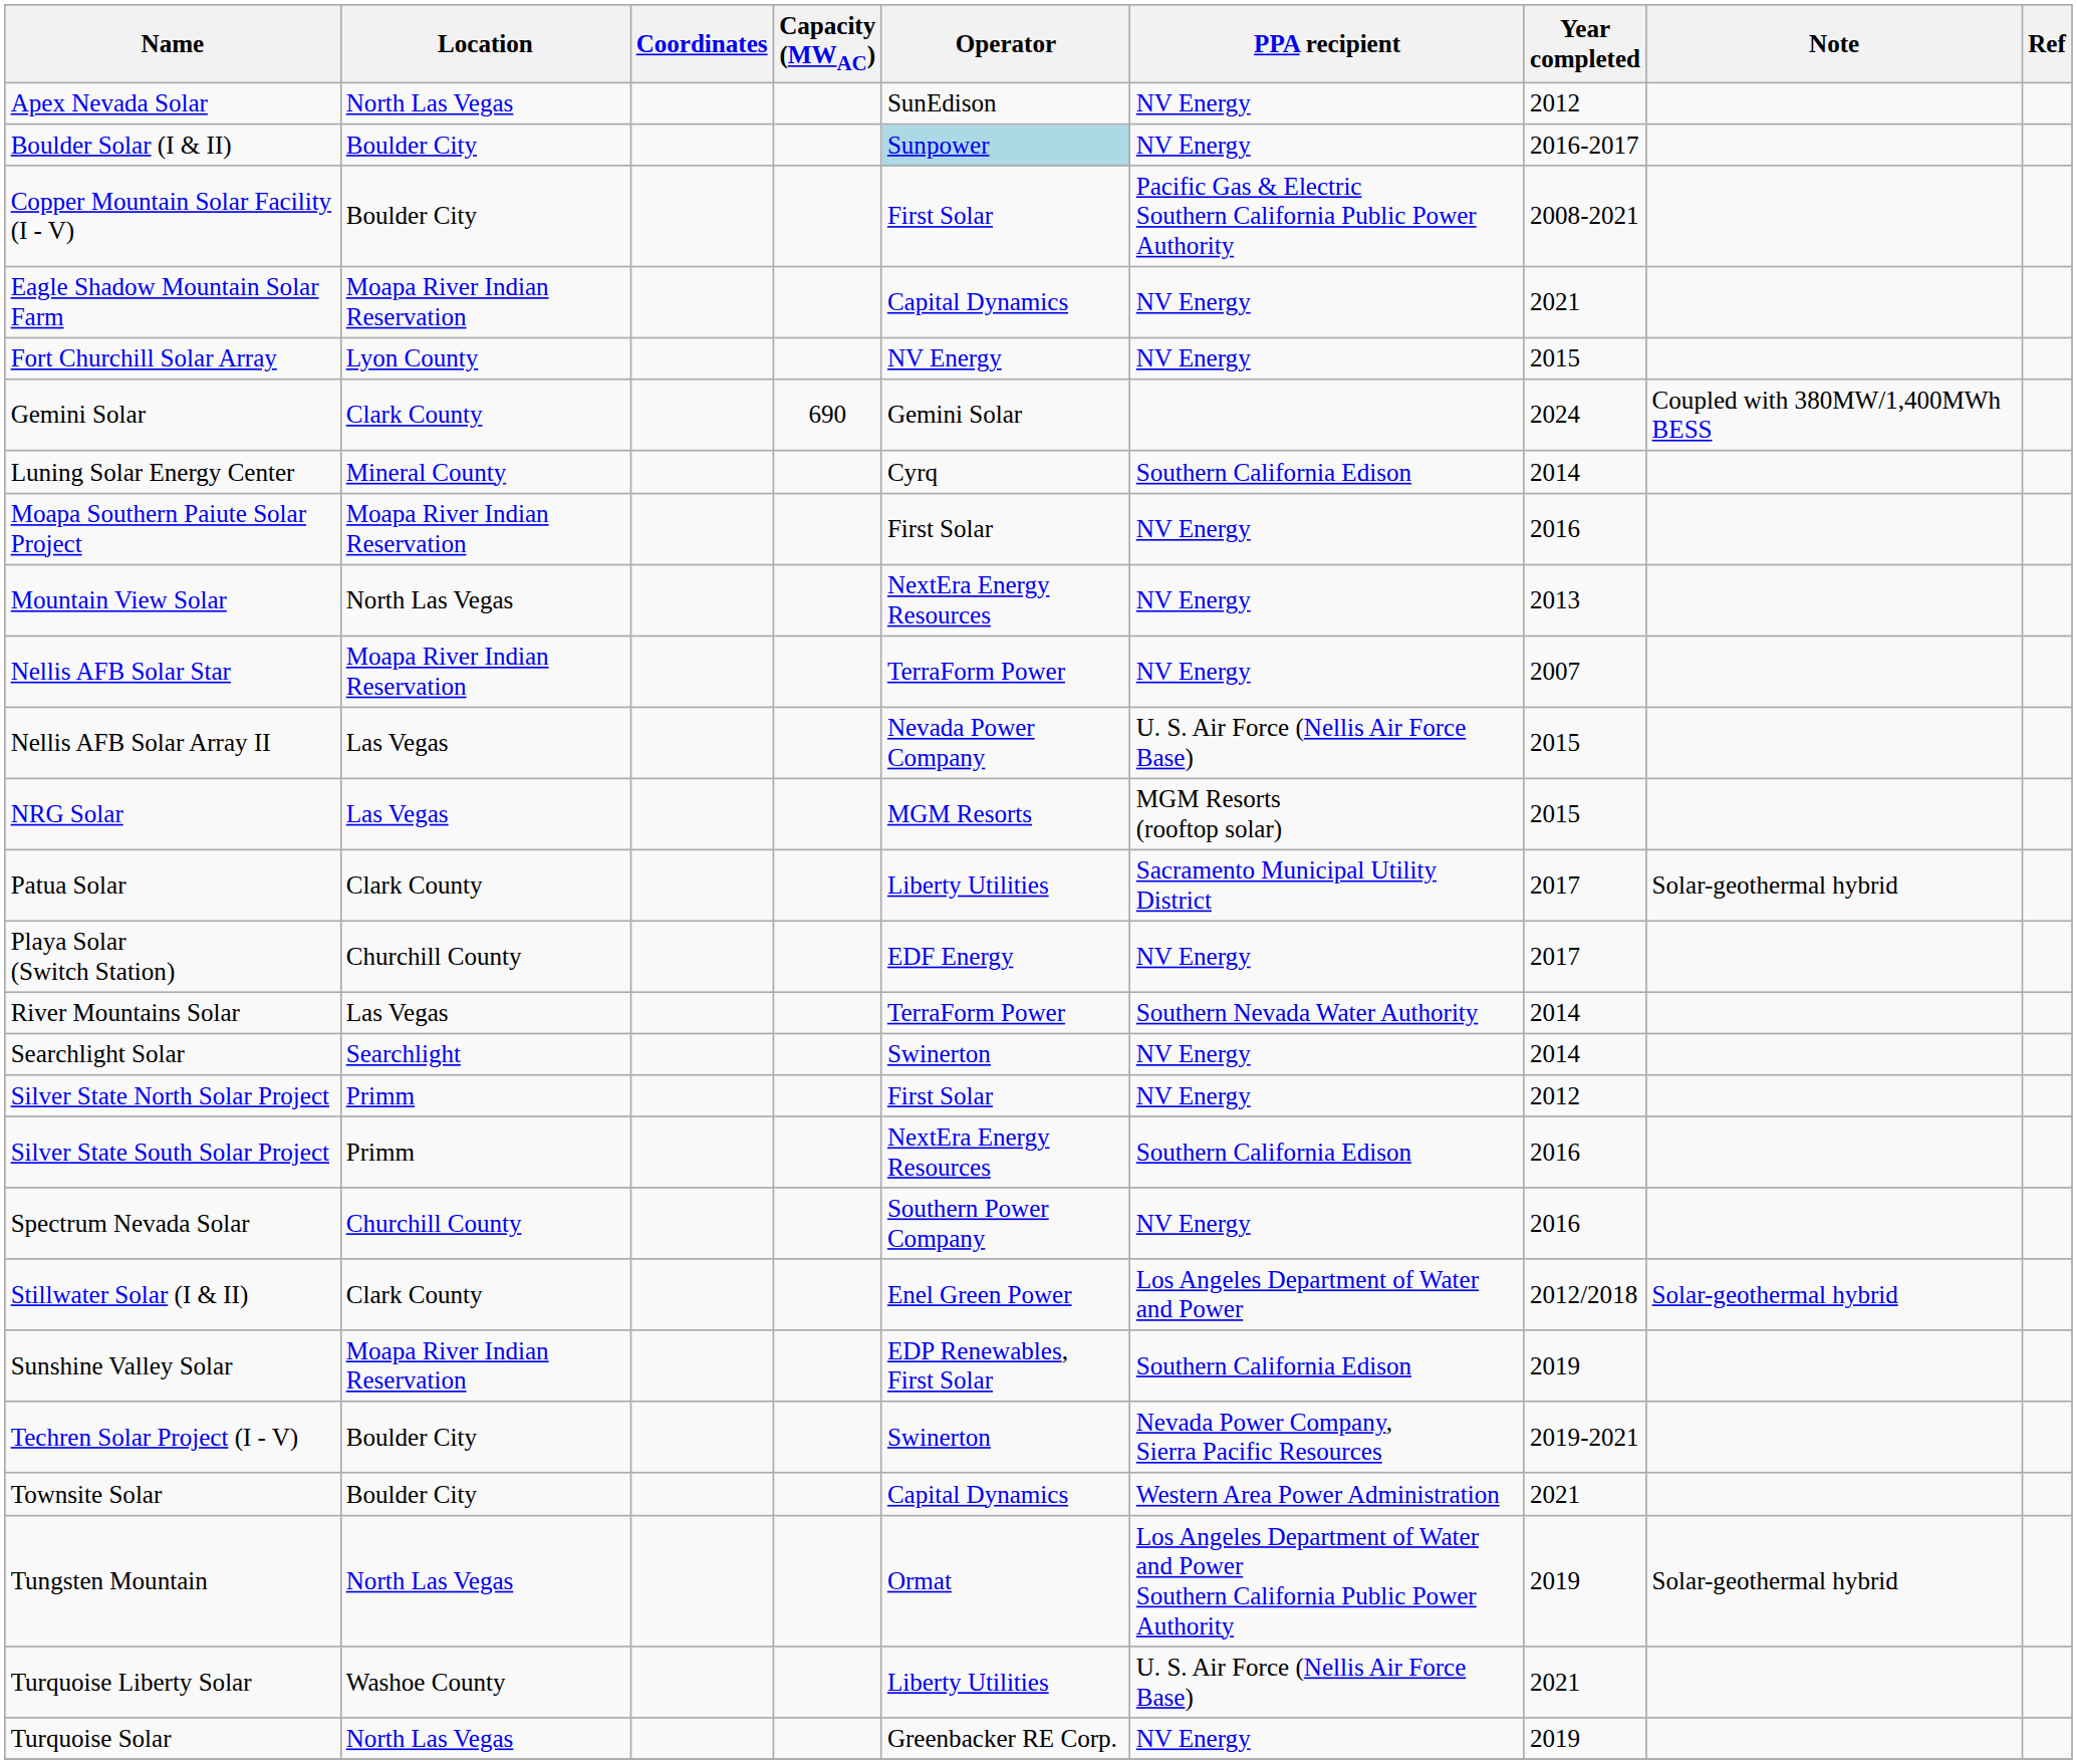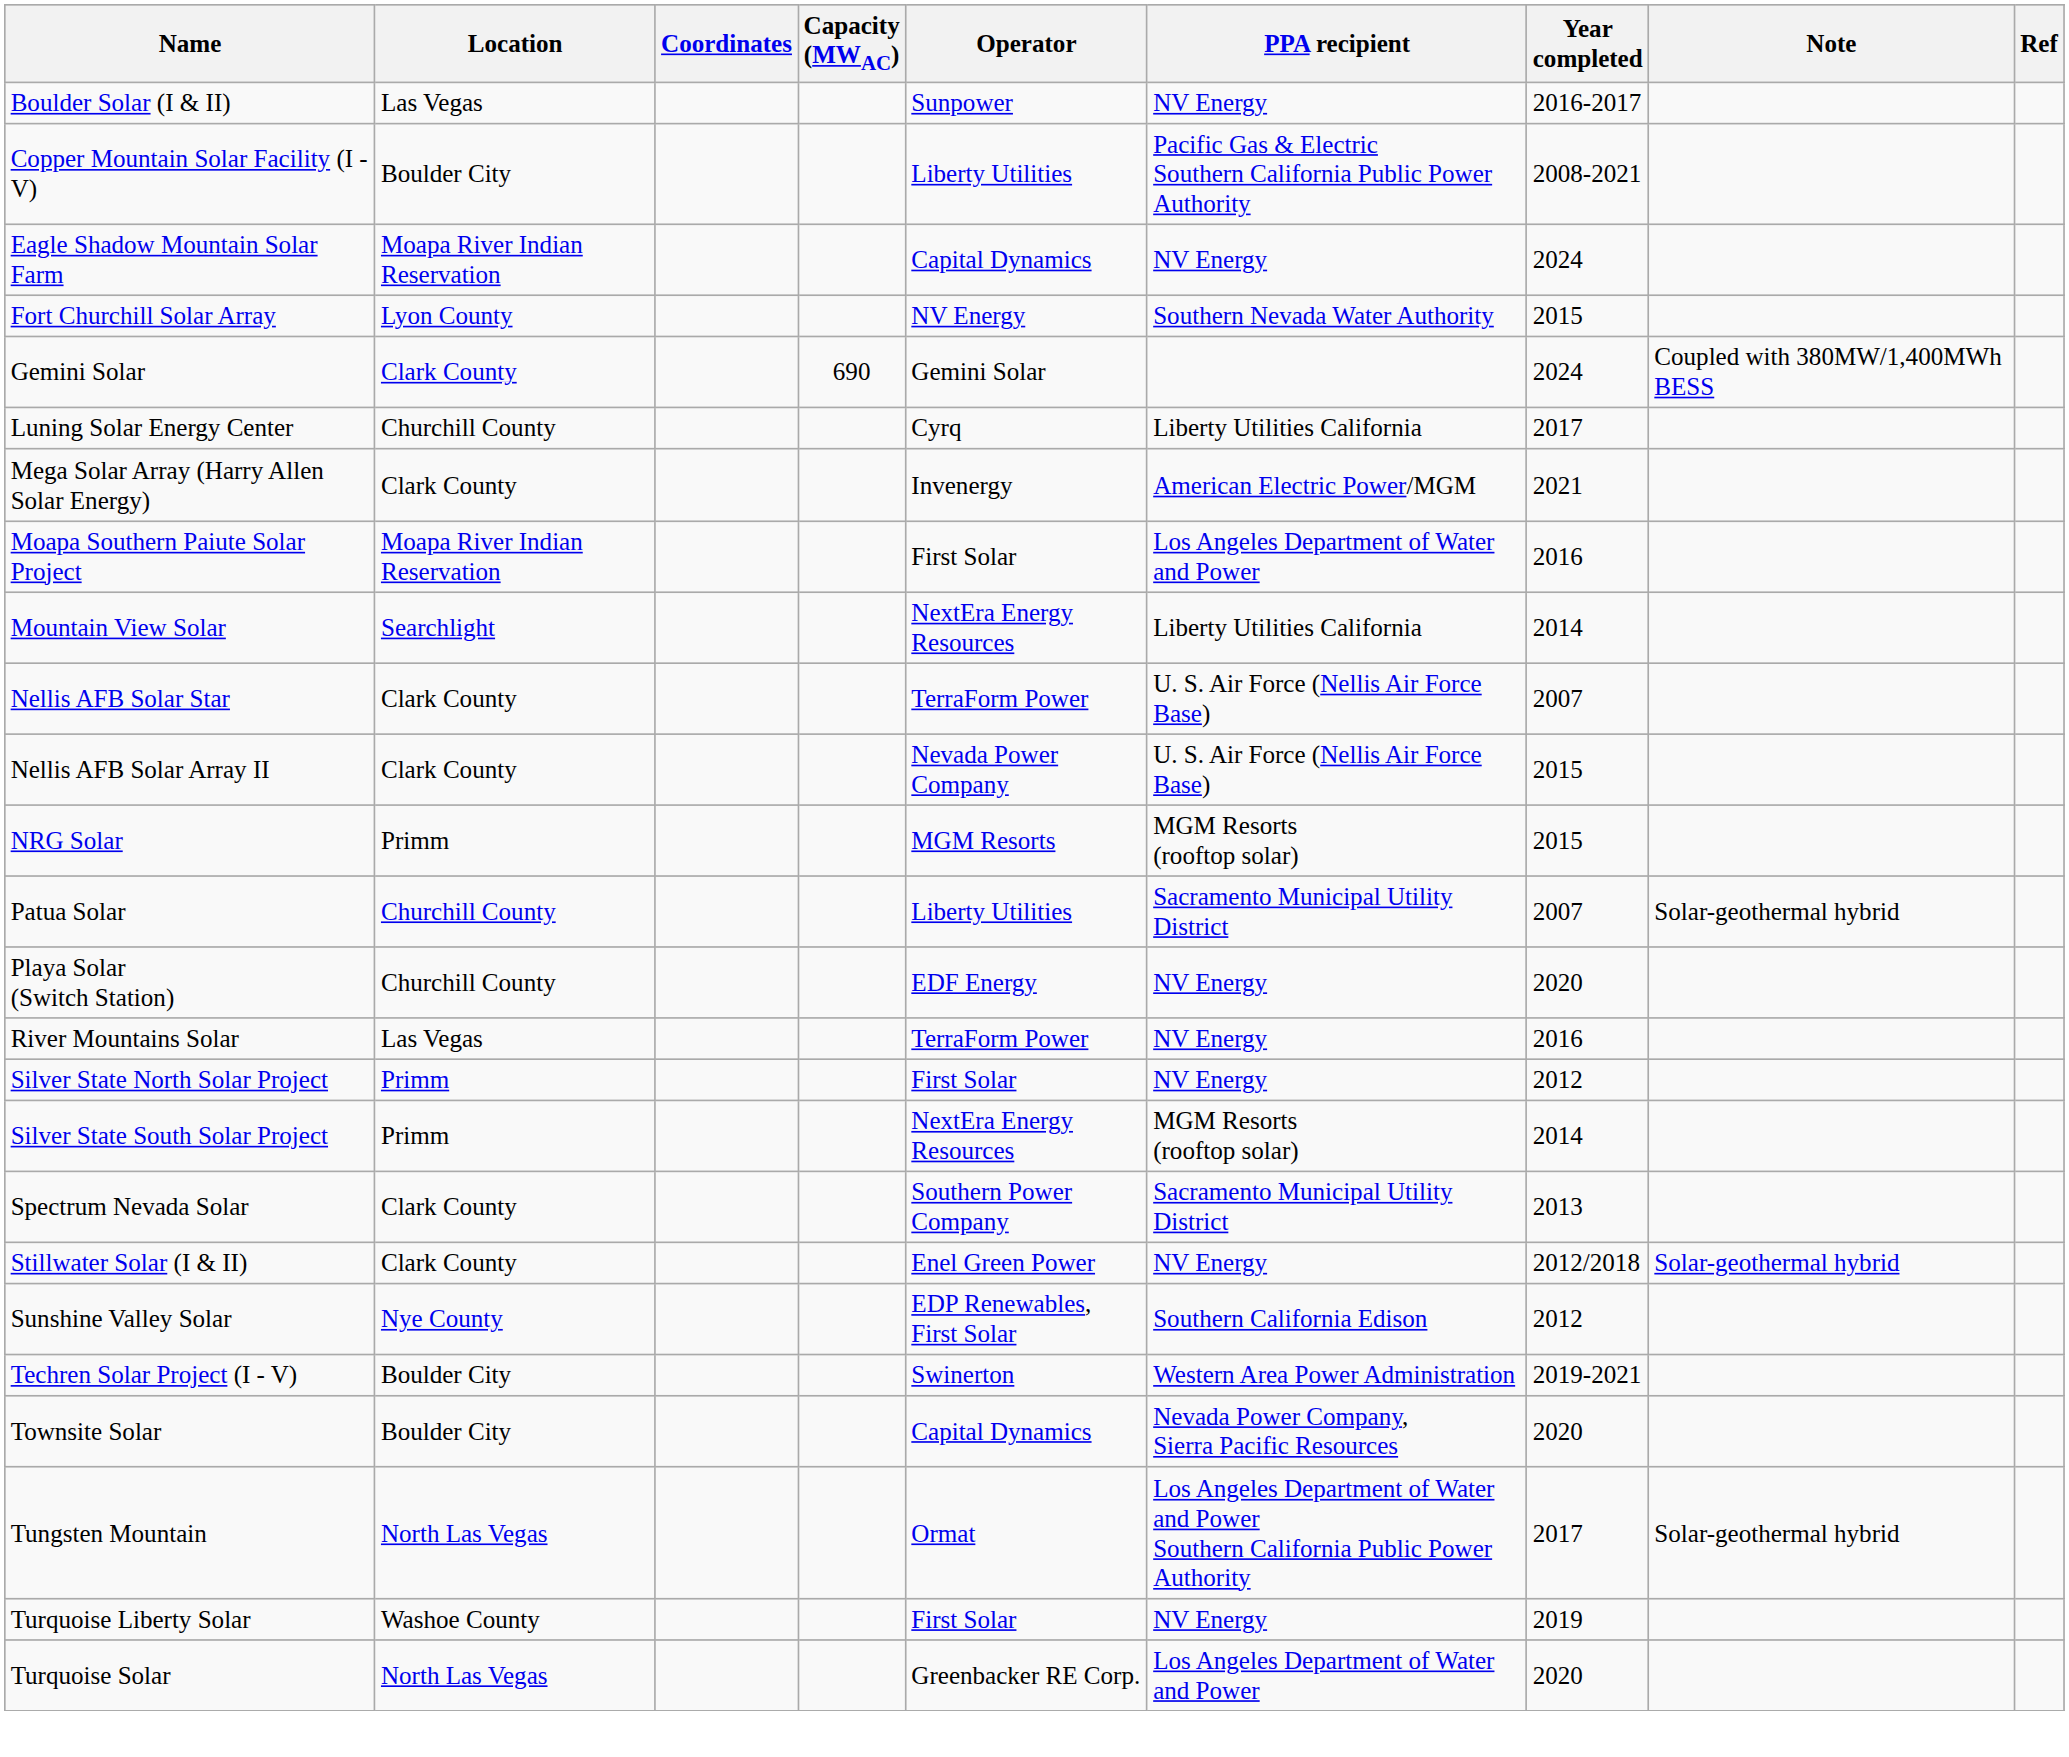- row: Apex Nevada Solar | North Las Vegas | SunEdison | NV Energy | 2012
Boulder Solar (I & II) | Location: Boulder City -> Las Vegas
Boulder Solar (I & II) | Operator: lightblue background -> no background
Copper Mountain Solar Facility (I - V) | Operator: First Solar -> Liberty Utilities
Eagle Shadow Mountain Solar Farm | Year completed: 2021 -> 2024
Fort Churchill Solar Array | PPA recipient: NV Energy -> Southern Nevada Water Authority
Luning Solar Energy Center | Location: Mineral County -> Churchill County
Luning Solar Energy Center | PPA recipient: Southern California Edison -> Liberty Utilities California
Luning Solar Energy Center | Year completed: 2014 -> 2017
+ row: Mega Solar Array (Harry Allen Solar Energy) | Clark County | Invenergy | American Electric Power/MGM | 2021
Moapa Southern Paiute Solar Project | PPA recipient: NV Energy -> Los Angeles Department of Water and Power
Mountain View Solar | Location: North Las Vegas -> Searchlight
Mountain View Solar | PPA recipient: NV Energy -> Liberty Utilities California
Mountain View Solar | Year completed: 2013 -> 2014
Nellis AFB Solar Star | Location: Moapa River Indian Reservation -> Clark County
Nellis AFB Solar Star | PPA recipient: NV Energy -> U. S. Air Force (Nellis Air Force Base)
Nellis AFB Solar Array II | Location: Las Vegas -> Clark County
NRG Solar | Location: Las Vegas -> Primm
Patua Solar | Location: Clark County -> Churchill County
Patua Solar | Year completed: 2017 -> 2007
Playa Solar (Switch Station) | Year completed: 2017 -> 2020
River Mountains Solar | PPA recipient: Southern Nevada Water Authority -> NV Energy
River Mountains Solar | Year completed: 2014 -> 2016
- row: Searchlight Solar | Searchlight | Swinerton | NV Energy | 2014
Silver State South Solar Project | PPA recipient: Southern California Edison -> MGM Resorts (rooftop solar)
Silver State South Solar Project | Year completed: 2016 -> 2014
Spectrum Nevada Solar | Location: Churchill County -> Clark County
Spectrum Nevada Solar | PPA recipient: NV Energy -> Sacramento Municipal Utility District
Spectrum Nevada Solar | Year completed: 2016 -> 2013
Stillwater Solar (I & II) | PPA recipient: Los Angeles Department of Water and Power -> NV Energy
Sunshine Valley Solar | Location: Moapa River Indian Reservation -> Nye County
Sunshine Valley Solar | Year completed: 2019 -> 2012
Techren Solar Project (I - V) | PPA recipient: Nevada Power Company, Sierra Pacific Resources -> Western Area Power Administration
Townsite Solar | PPA recipient: Western Area Power Administration -> Nevada Power Company, Sierra Pacific Resources
Townsite Solar | Year completed: 2021 -> 2020
Tungsten Mountain | Year completed: 2019 -> 2017
Turquoise Liberty Solar | Operator: Liberty Utilities -> First Solar
Turquoise Liberty Solar | PPA recipient: U. S. Air Force (Nellis Air Force Base) -> NV Energy
Turquoise Liberty Solar | Year completed: 2021 -> 2019
Turquoise Solar | PPA recipient: NV Energy -> Los Angeles Department of Water and Power
Turquoise Solar | Year completed: 2019 -> 2020
